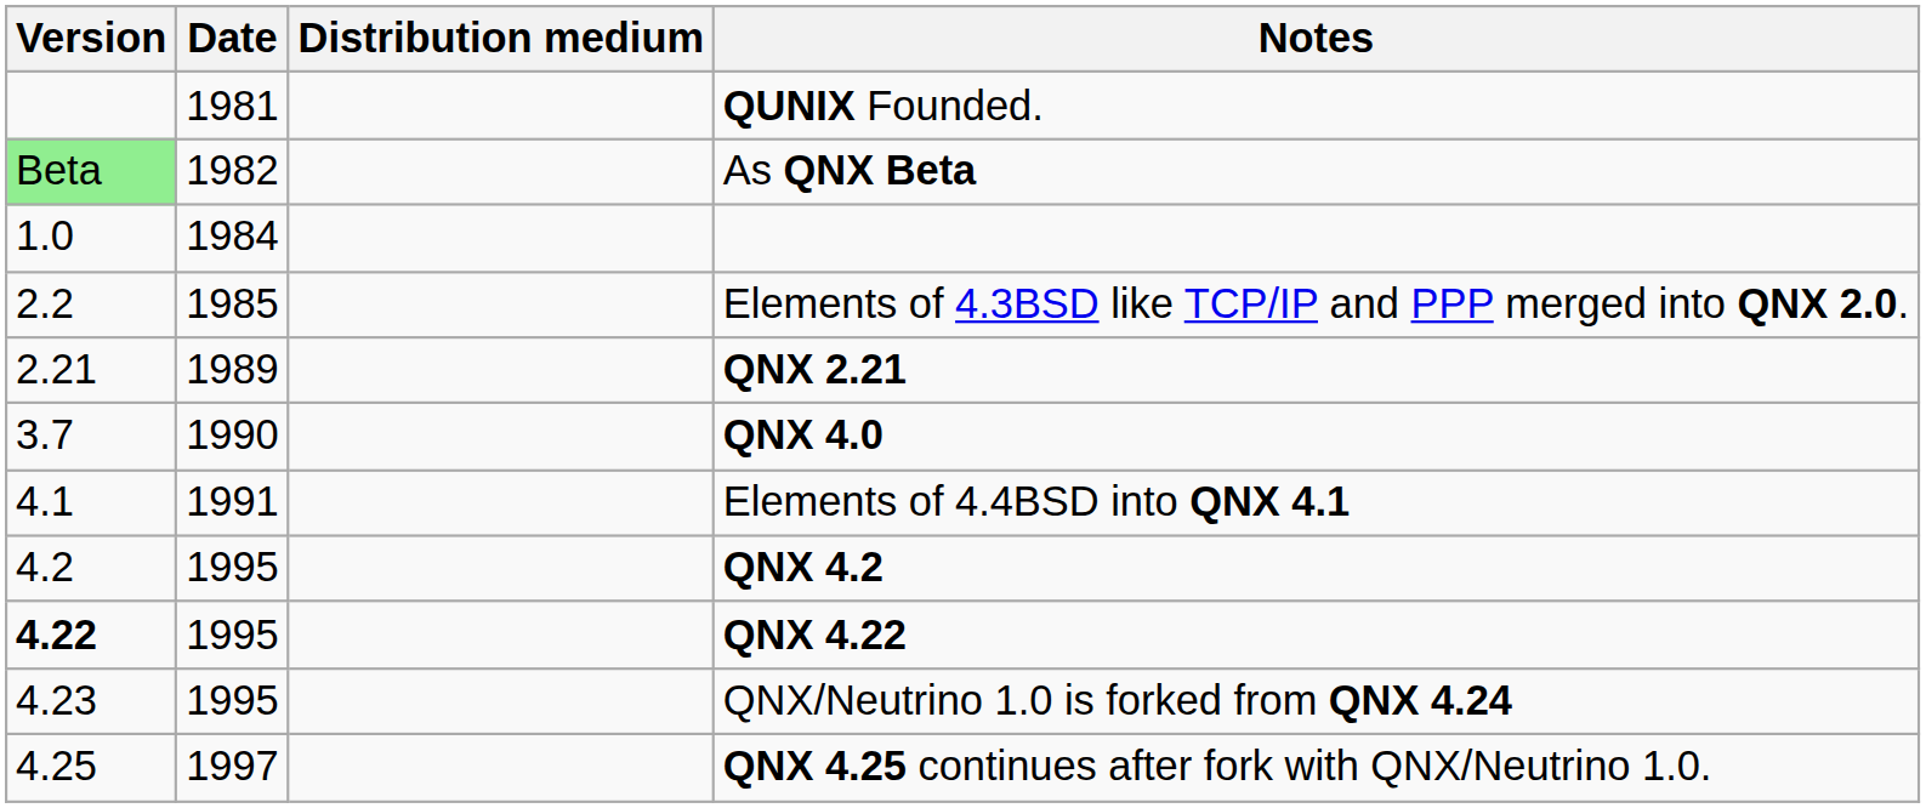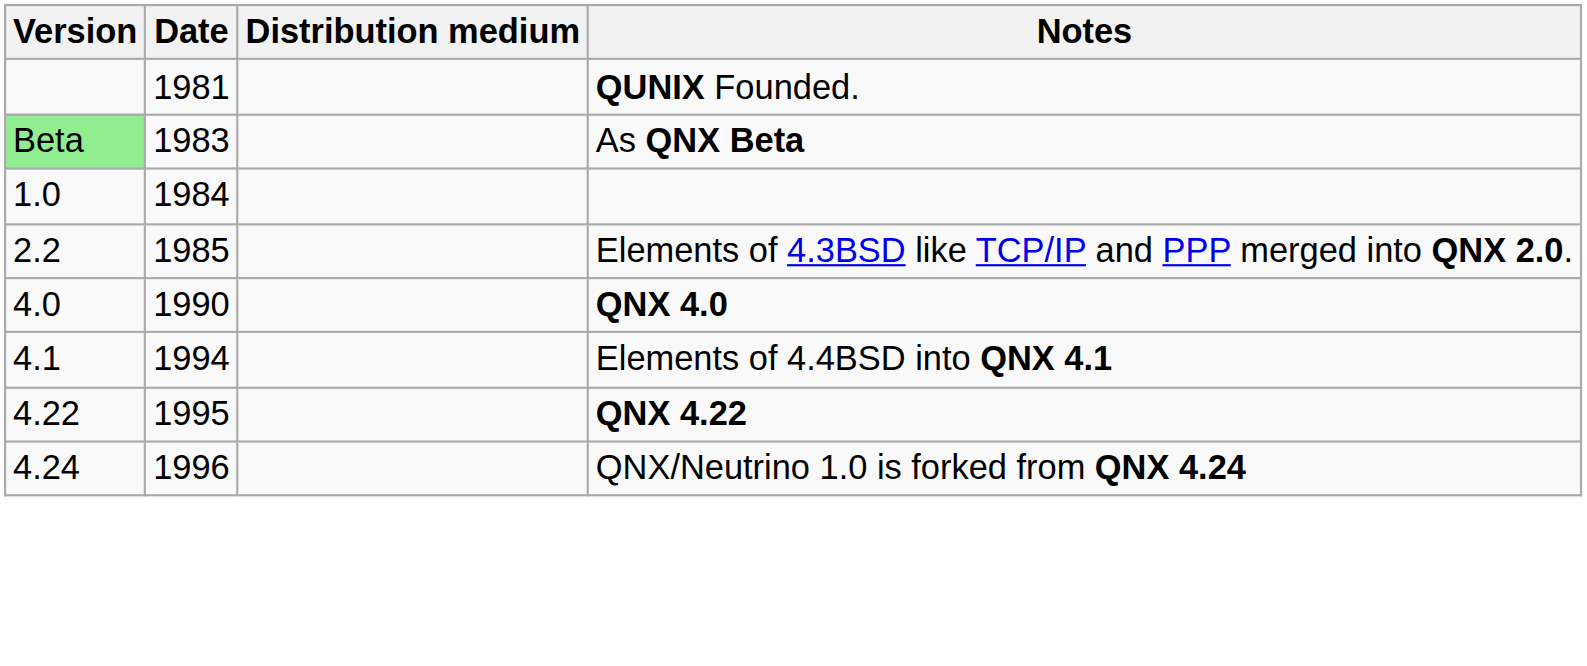As QNX Beta | Date: 1982 -> 1983
- row: 2.21 | 1989 | QNX 2.21
QNX 4.0 | Version: 3.7 -> 4.0
Elements of 4.4BSD into QNX 4.1 | Date: 1991 -> 1994
- row: 4.2 | 1995 | QNX 4.2
QNX 4.22 | Version: bold -> normal
QNX/Neutrino 1.0 is forked from QNX 4.24 | Version: 4.23 -> 4.24
QNX/Neutrino 1.0 is forked from QNX 4.24 | Date: 1995 -> 1996
- row: 4.25 | 1997 | QNX 4.25 continues after fork with QNX/Neutrino 1.0.
